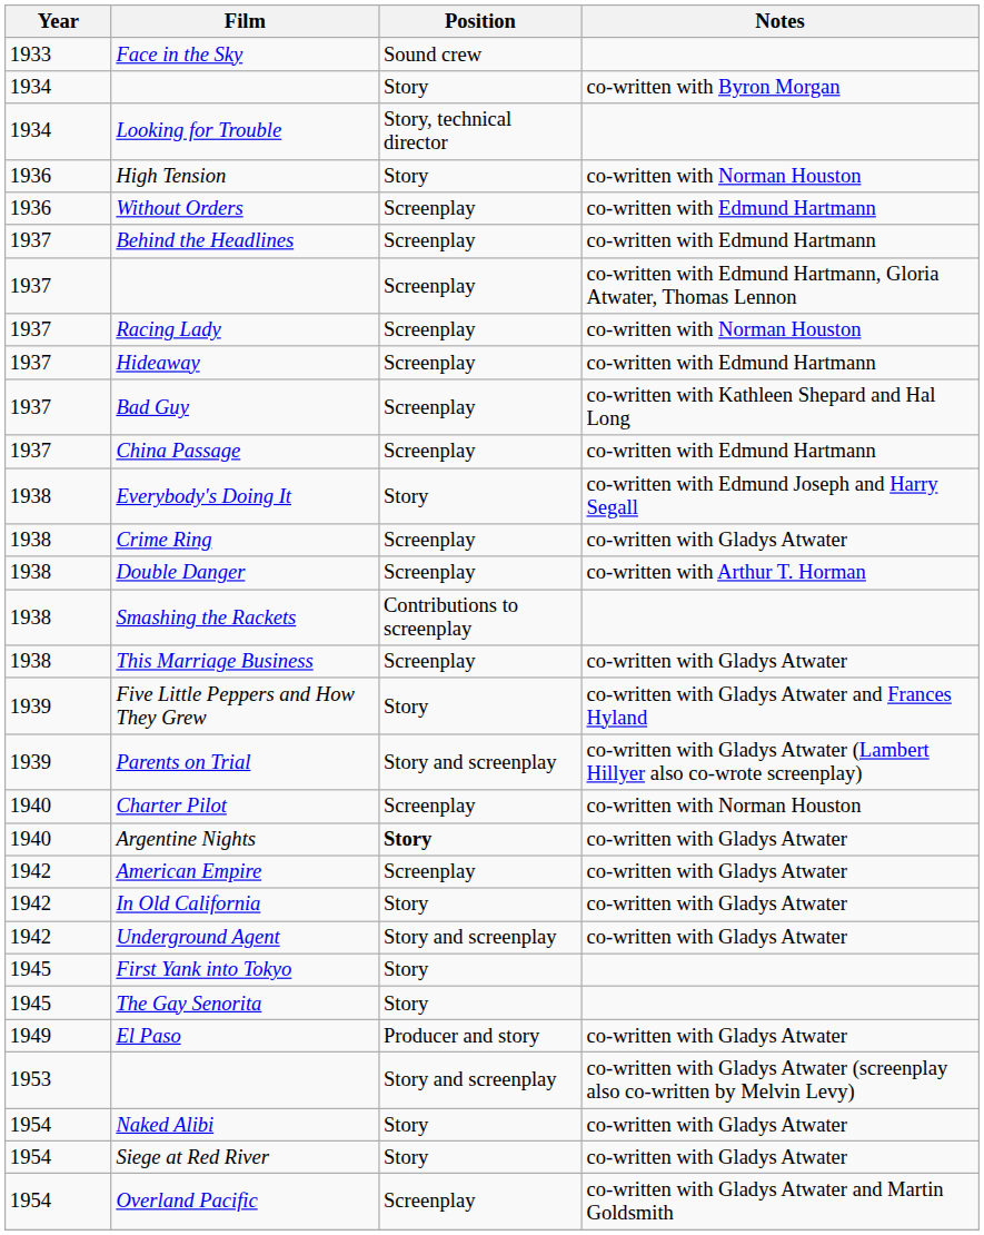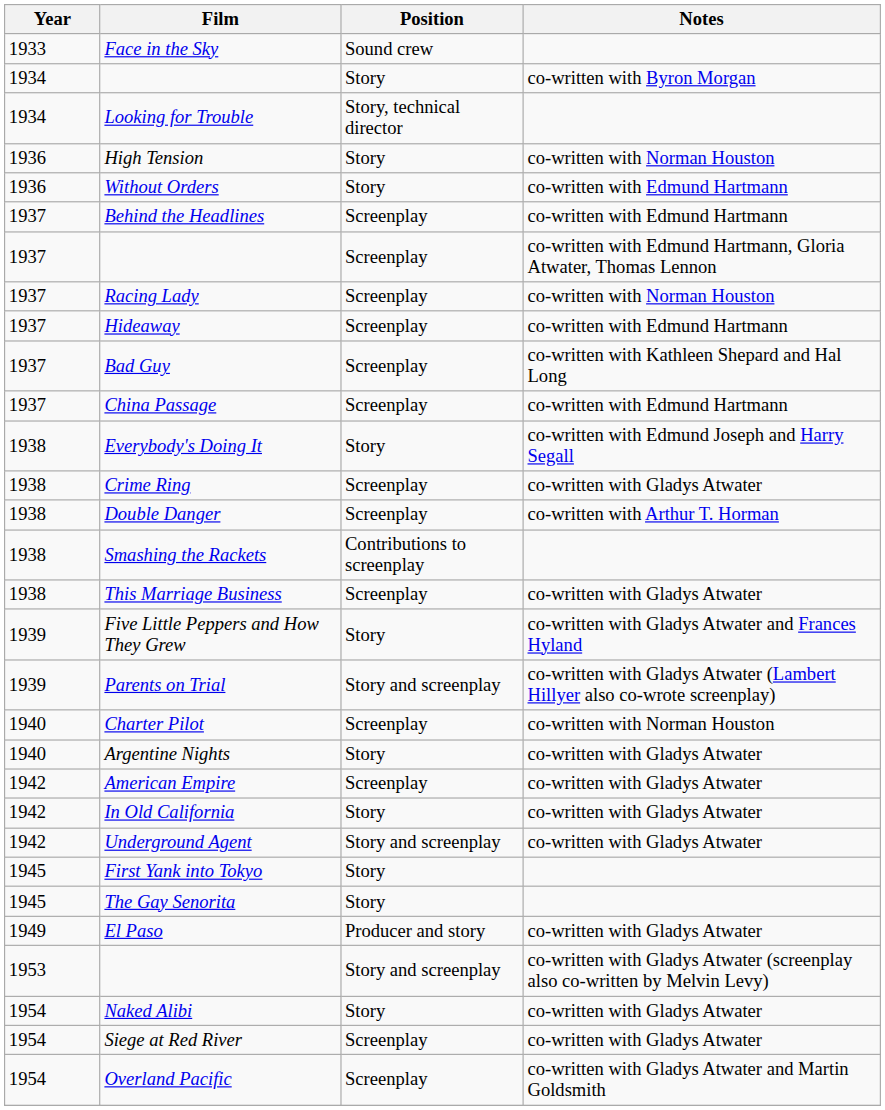Without Orders | Position: Screenplay -> Story
Argentine Nights | Position: bold -> normal
Siege at Red River | Position: Story -> Screenplay
